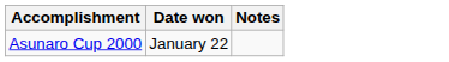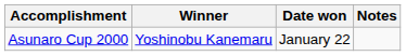+ column: Winner | Yoshinobu Kanemaru
